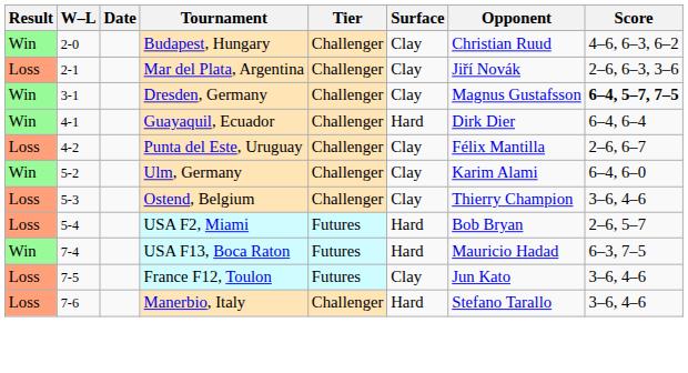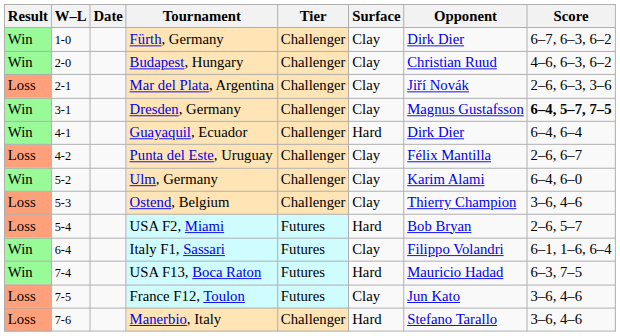+ row: Win | 1-0 | Fürth, Germany | Challenger | Clay | Dirk Dier | 6–7, 6–3, 6–2
+ row: Win | 6-4 | Italy F1, Sassari | Futures | Clay | Filippo Volandri | 6–1, 1–6, 6–4
